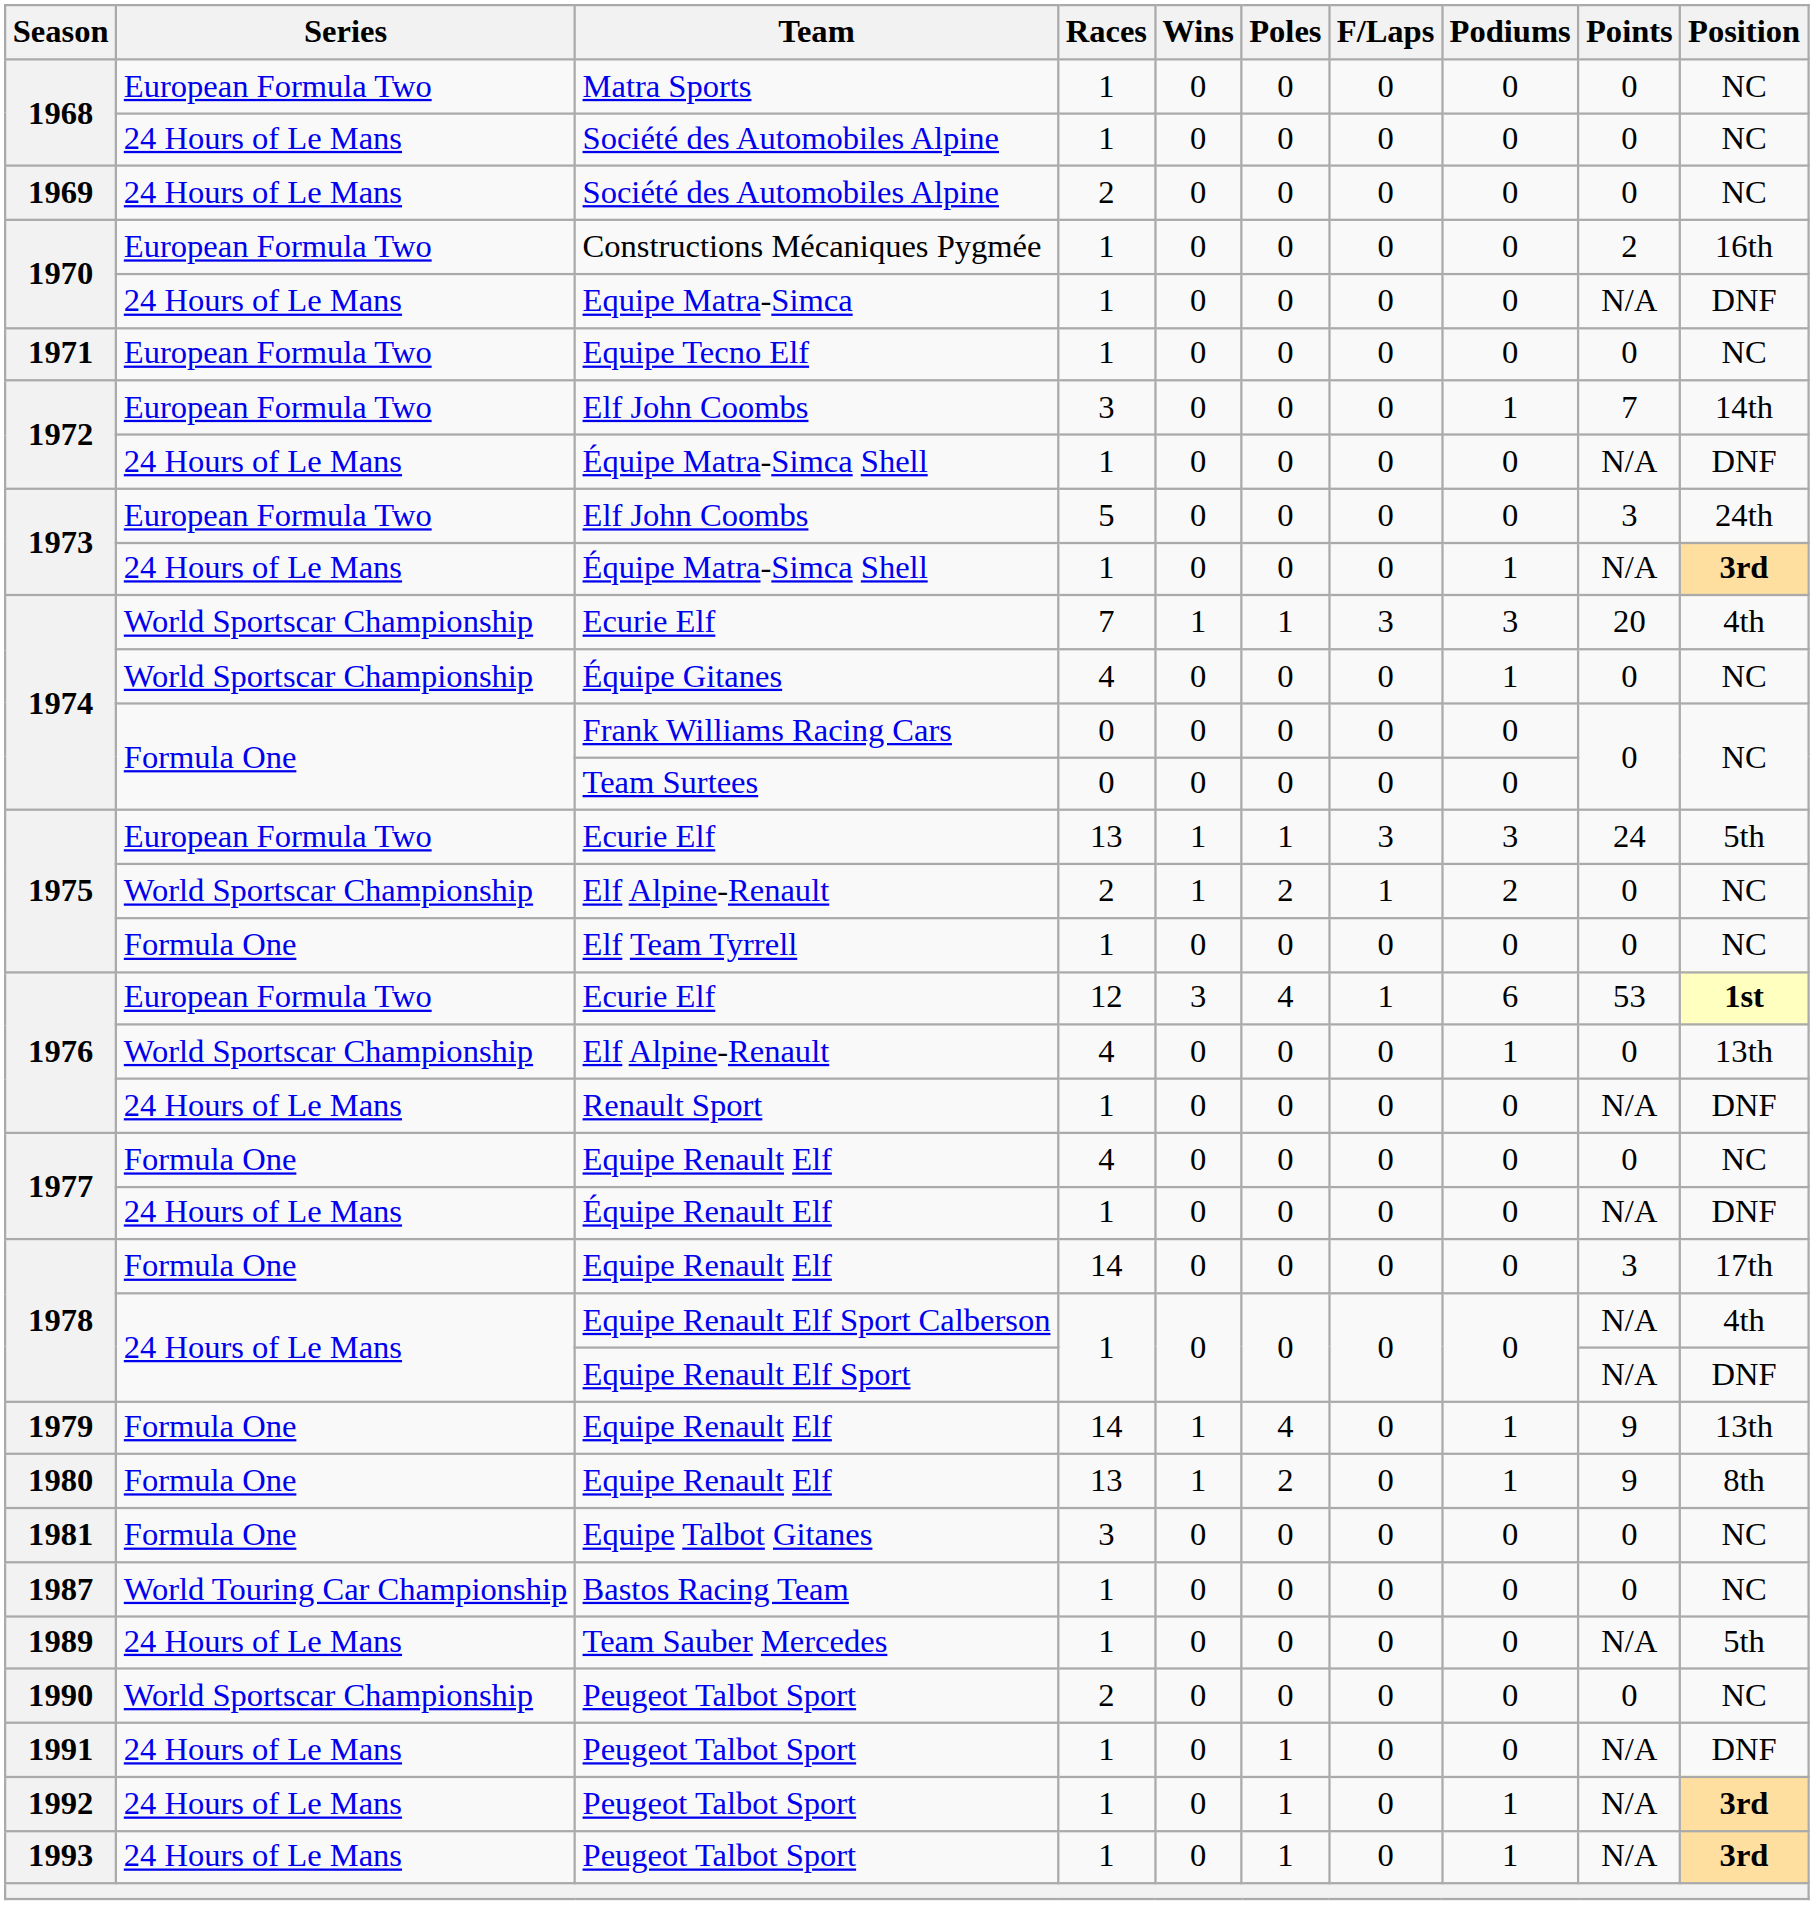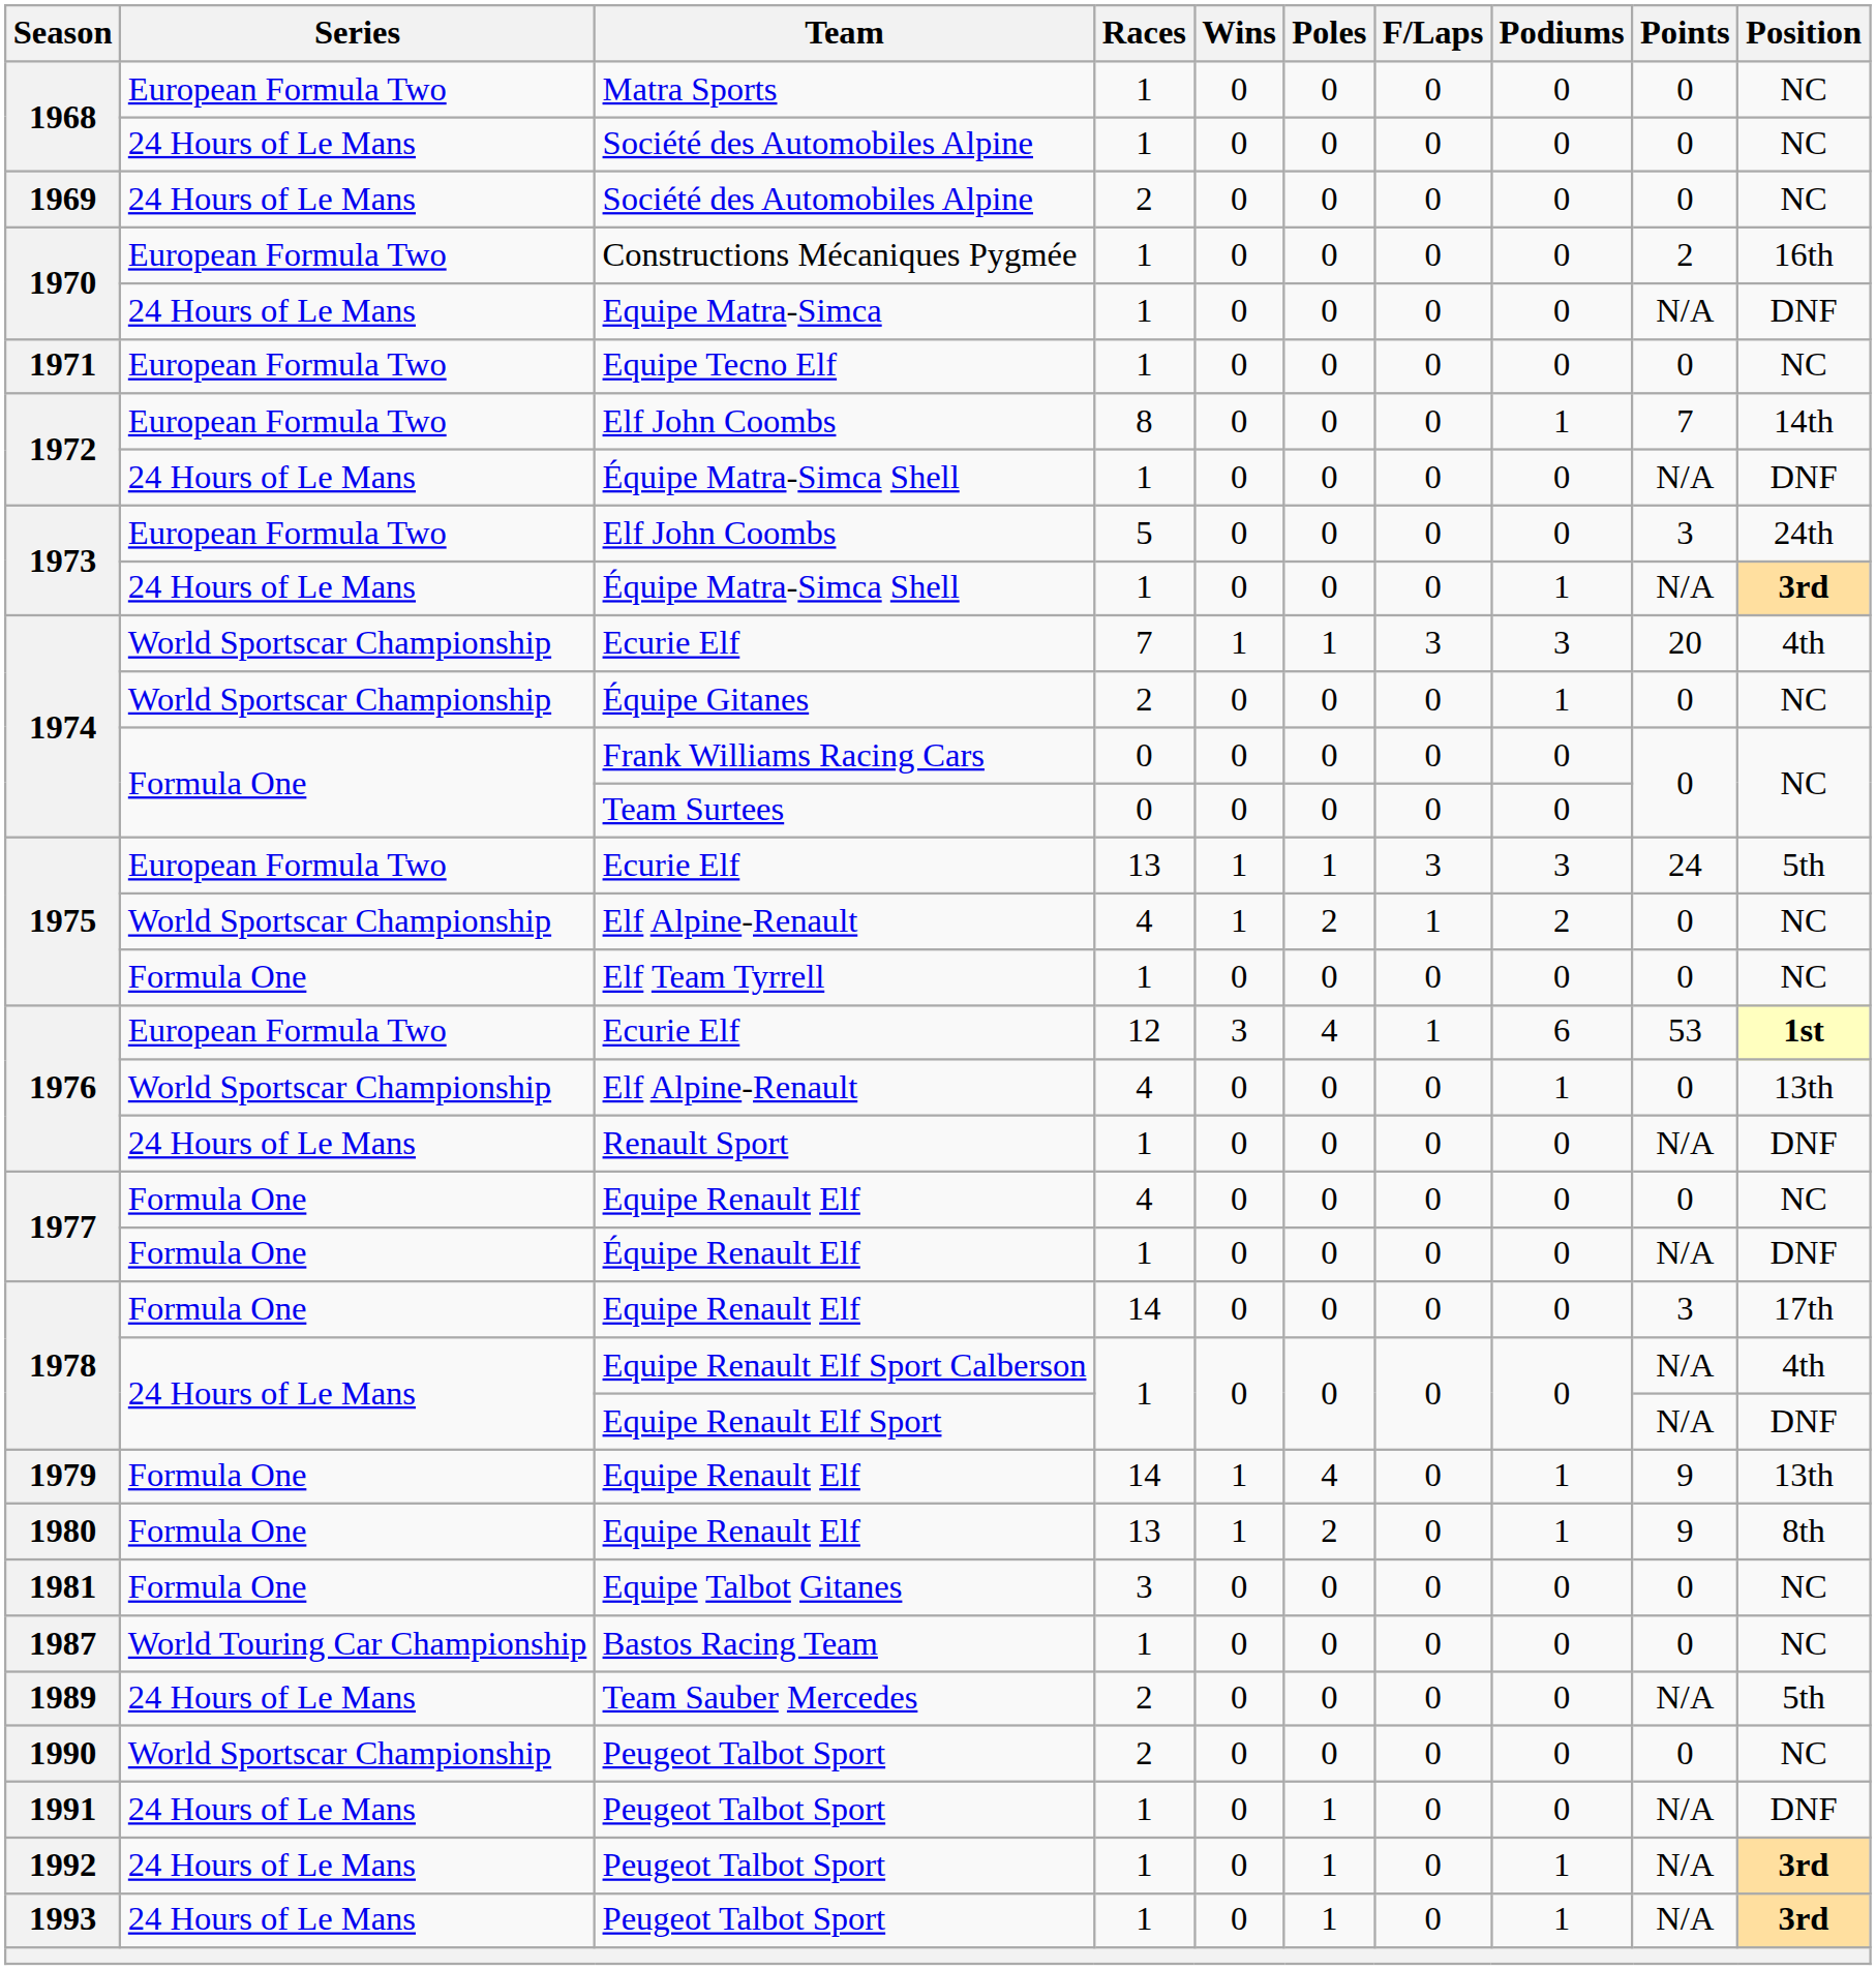1972 / Elf John Coombs | Races: 3 -> 8
Équipe Gitanes | Races: 4 -> 2
1975 / Elf Alpine-Renault | Races: 2 -> 4
Équipe Renault Elf | Series: 24 Hours of Le Mans -> Formula One
Team Sauber Mercedes | Races: 1 -> 2
